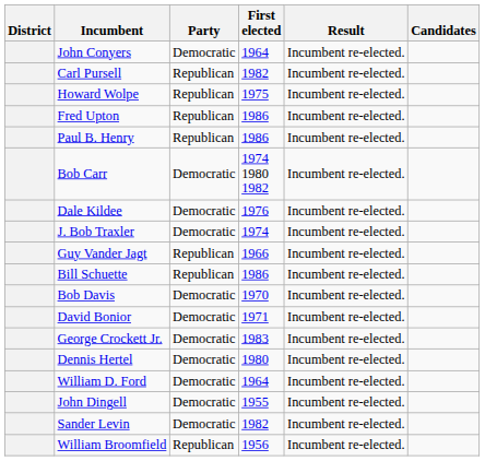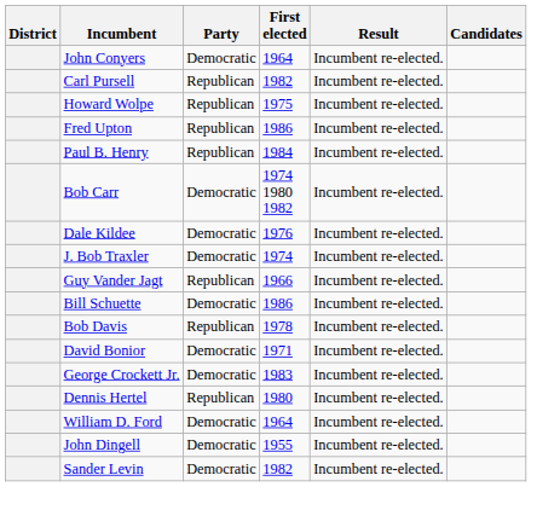Paul B. Henry | First elected: 1986 -> 1984
Bill Schuette | Party: Republican -> Democratic
Bob Davis | Party: Democratic -> Republican
Bob Davis | First elected: 1970 -> 1978
Dennis Hertel | Party: Democratic -> Republican
- row: William Broomfield | Republican | 1956 | Incumbent re-elected.
